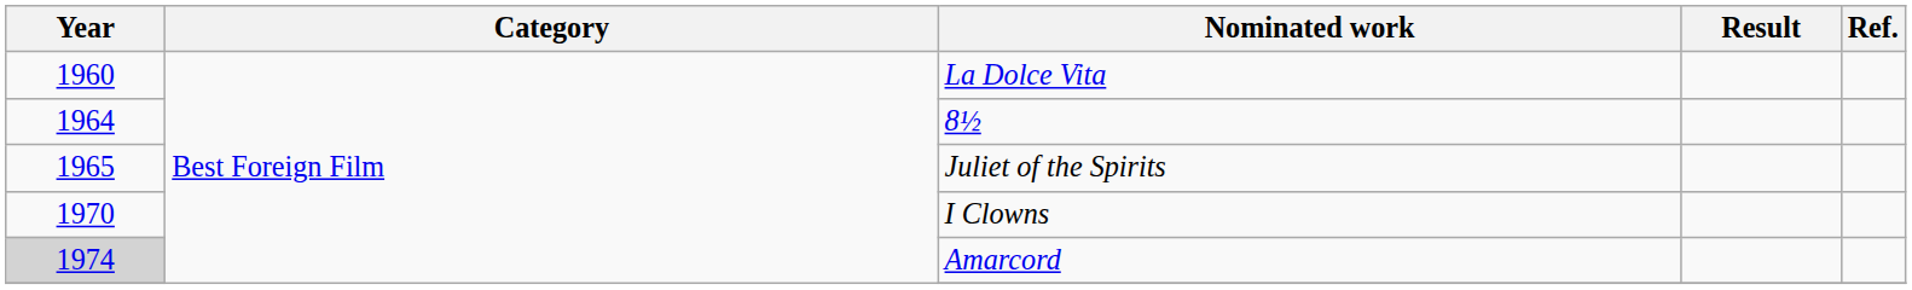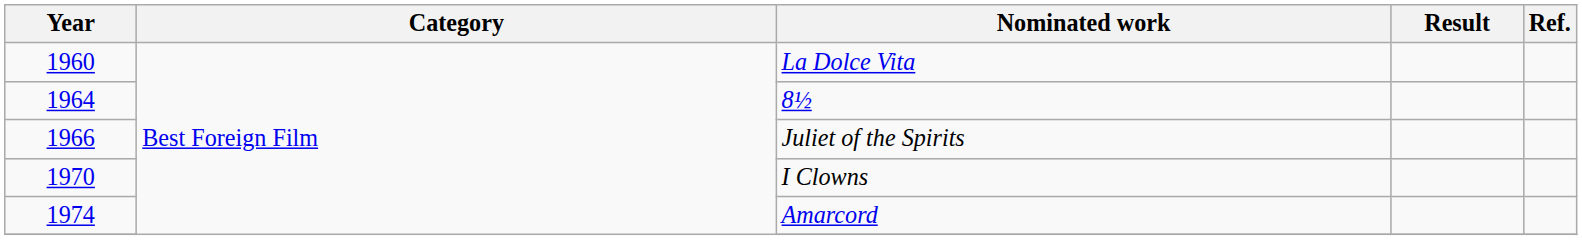Juliet of the Spirits | Year: 1965 -> 1966
Amarcord | Year: lightgrey background -> no background
